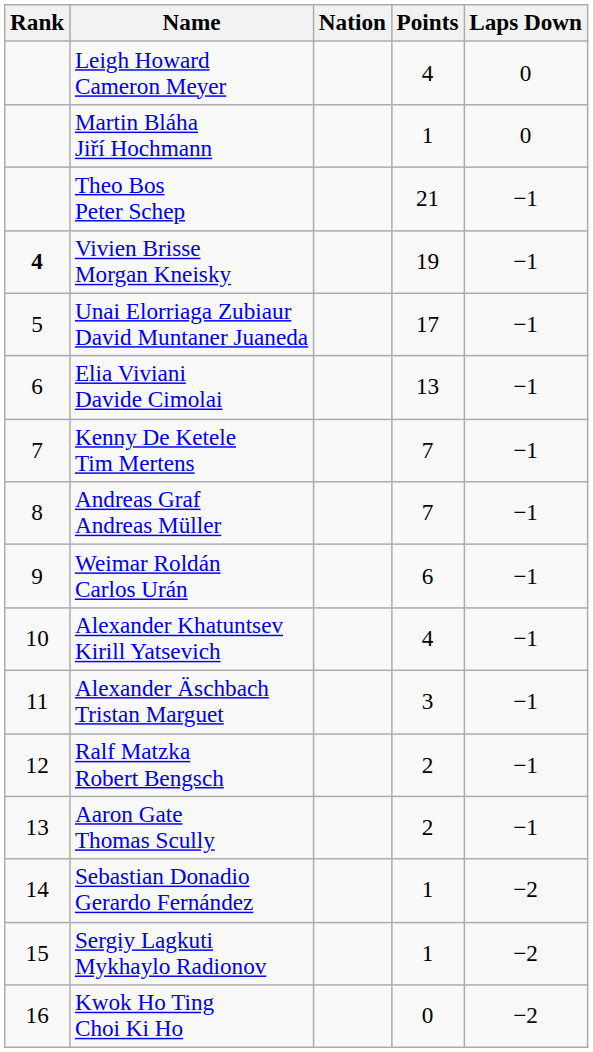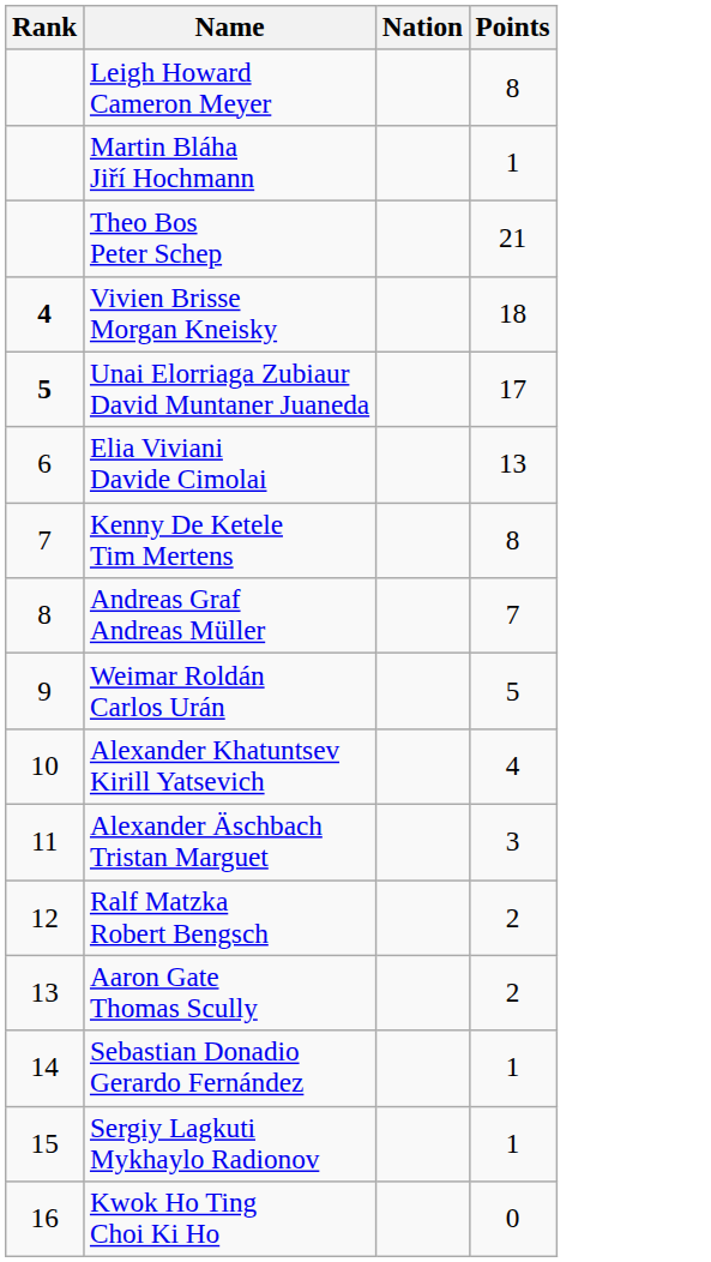- column: Laps Down | 0 | 0 | −1 | −1 | −1 | −1 | −1 | −1 | −1 | −1 | −1 | −1 | −1 | −2 | −2 | −2
Leigh Howard Cameron Meyer | Points: 4 -> 8
Vivien Brisse Morgan Kneisky | Points: 19 -> 18
Unai Elorriaga Zubiaur David Muntaner Juaneda | Rank: normal -> bold
Kenny De Ketele Tim Mertens | Points: 7 -> 8
Weimar Roldán Carlos Urán | Points: 6 -> 5
